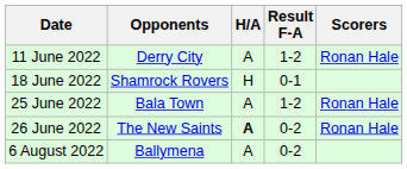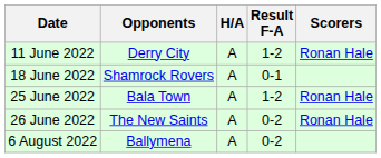18 June 2022 | H/A: H -> A
26 June 2022 | H/A: bold -> normal
